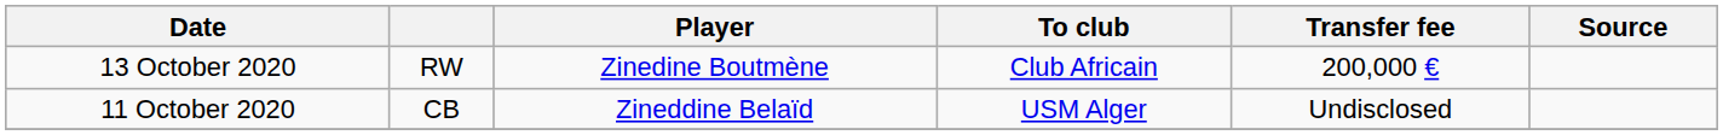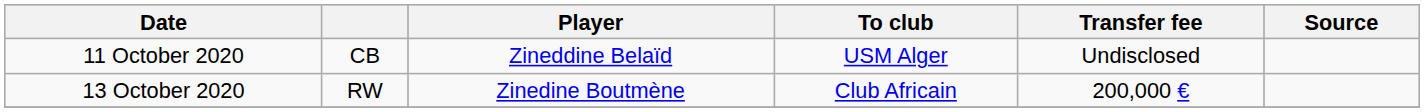rows swapped: 11 October 2020 <-> 13 October 2020
